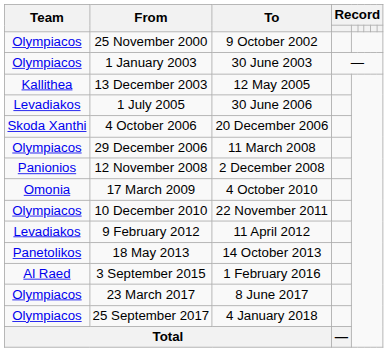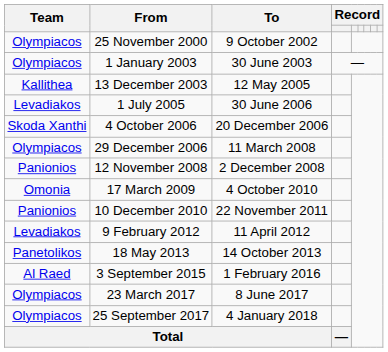10 December 2010 | Team: Olympiacos -> Panionios
